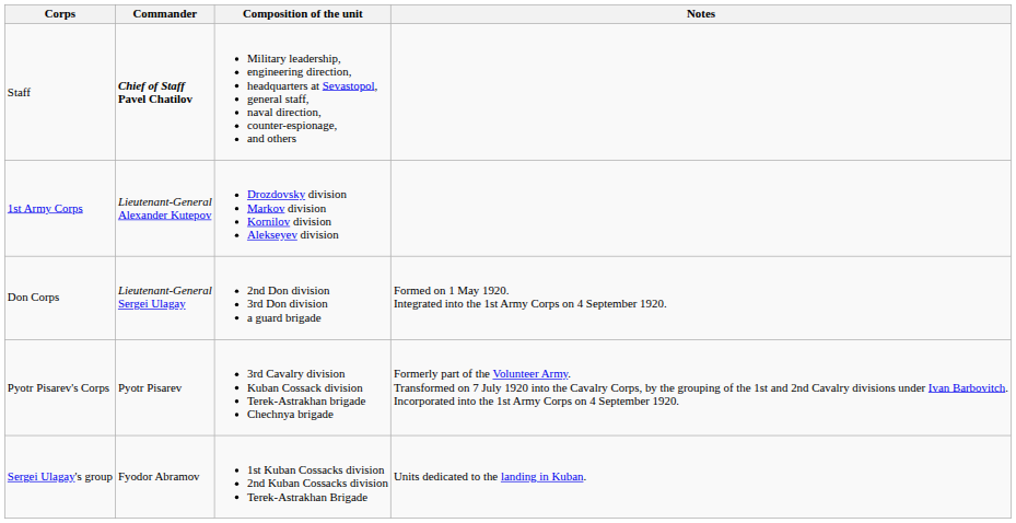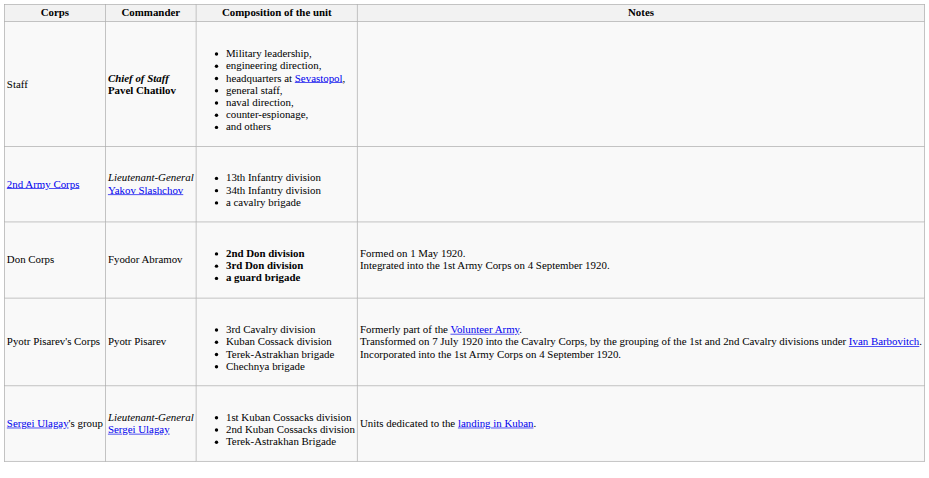- row: 1st Army Corps | Lieutenant-General Alexander Kutepov | Drozdovsky division Markov division Kornilov division Alekseyev division
+ row: 2nd Army Corps | Lieutenant-General Yakov Slashchov | 13th Infantry division 34th Infantry division a cavalry brigade
Don Corps | Commander: Lieutenant-General Sergei Ulagay -> Fyodor Abramov
Don Corps | Composition of the unit: normal -> bold
Sergei Ulagay's group | Commander: Fyodor Abramov -> Lieutenant-General Sergei Ulagay
